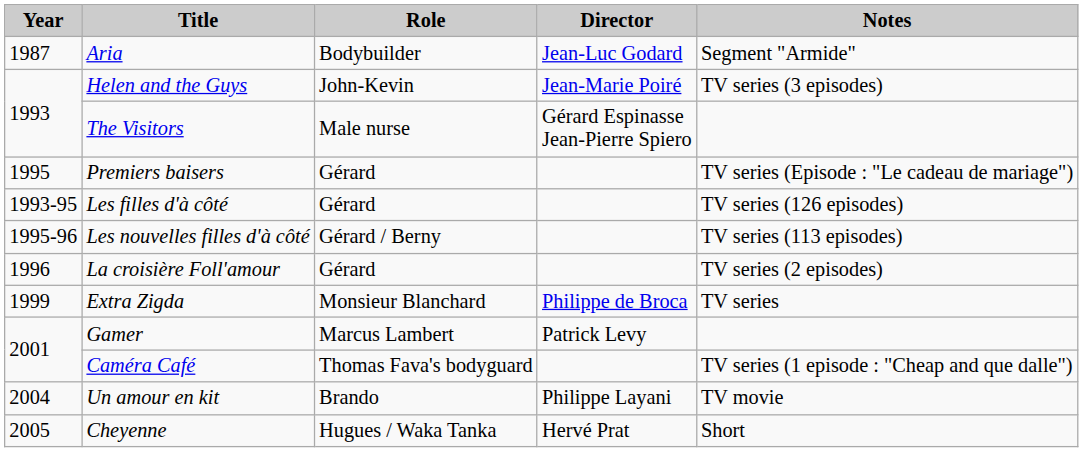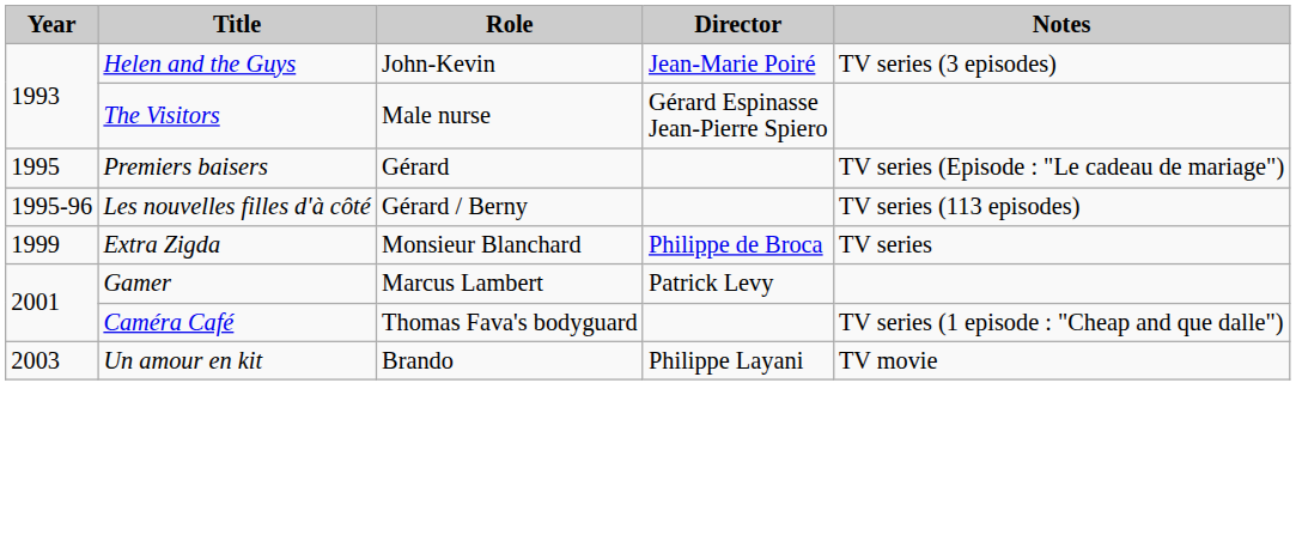- row: 1987 | Aria | Bodybuilder | Jean-Luc Godard | Segment "Armide"
- row: 1993-95 | Les filles d'à côté | Gérard | TV series (126 episodes)
- row: 1996 | La croisière Foll'amour | Gérard | TV series (2 episodes)
Un amour en kit | Year: 2004 -> 2003
- row: 2005 | Cheyenne | Hugues / Waka Tanka | Hervé Prat | Short
